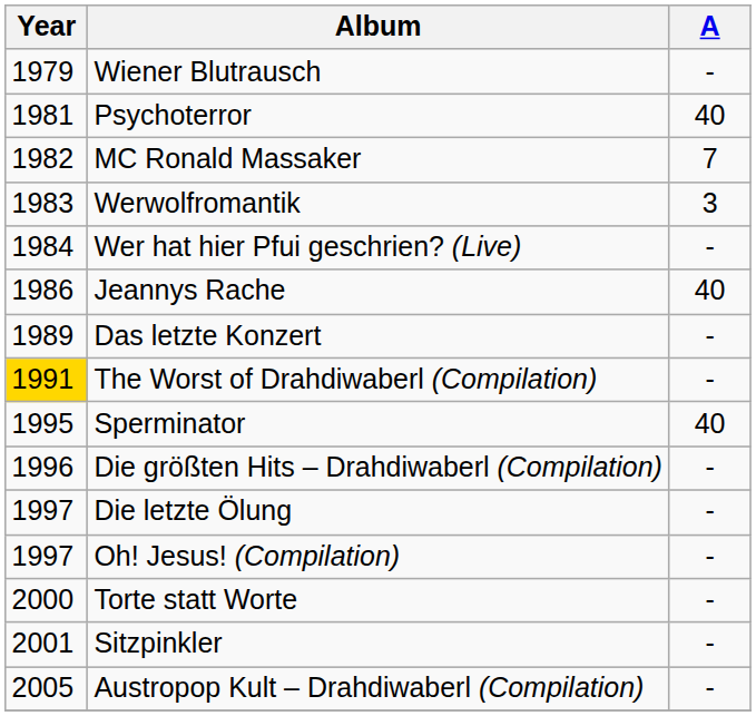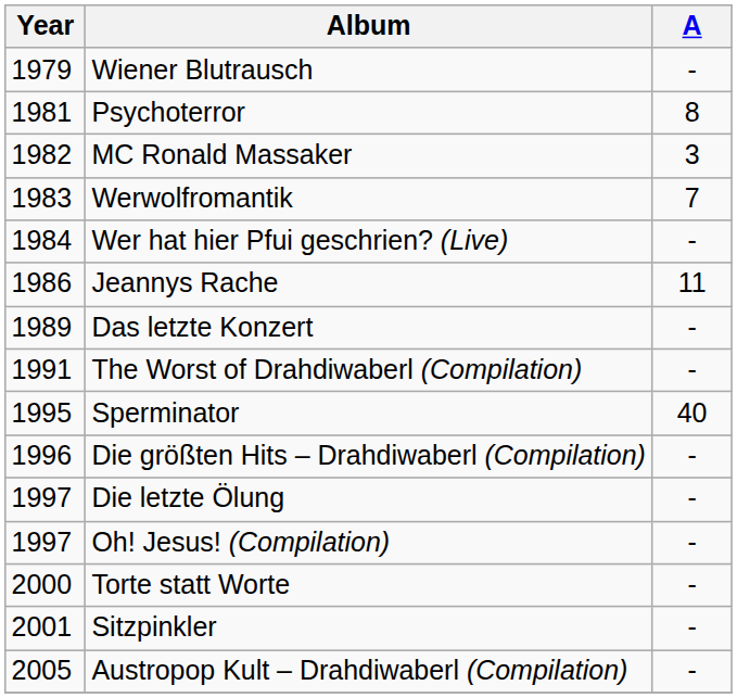Psychoterror | A: 40 -> 8
MC Ronald Massaker | A: 7 -> 3
Werwolfromantik | A: 3 -> 7
Jeannys Rache | A: 40 -> 11
The Worst of Drahdiwaberl (Compilation) | Year: gold background -> no background
